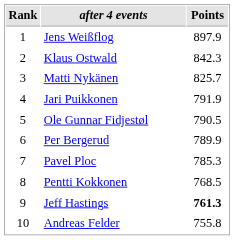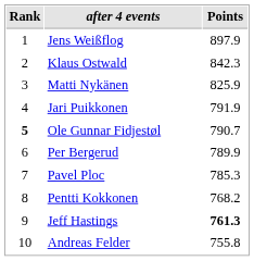Matti Nykänen | Points: 825.7 -> 825.9
Ole Gunnar Fidjestøl | Rank: normal -> bold
Ole Gunnar Fidjestøl | Points: 790.5 -> 790.7
Pentti Kokkonen | Points: 768.5 -> 768.2
